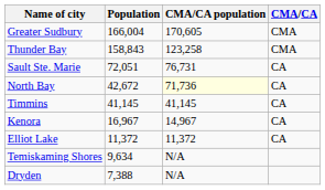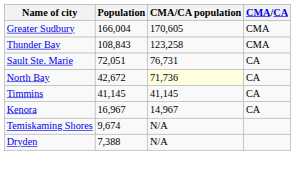Thunder Bay | Population: 158,843 -> 108,843
- row: Elliot Lake | 11,372 | 11,372 | CA
Temiskaming Shores | Population: 9,634 -> 9,674
